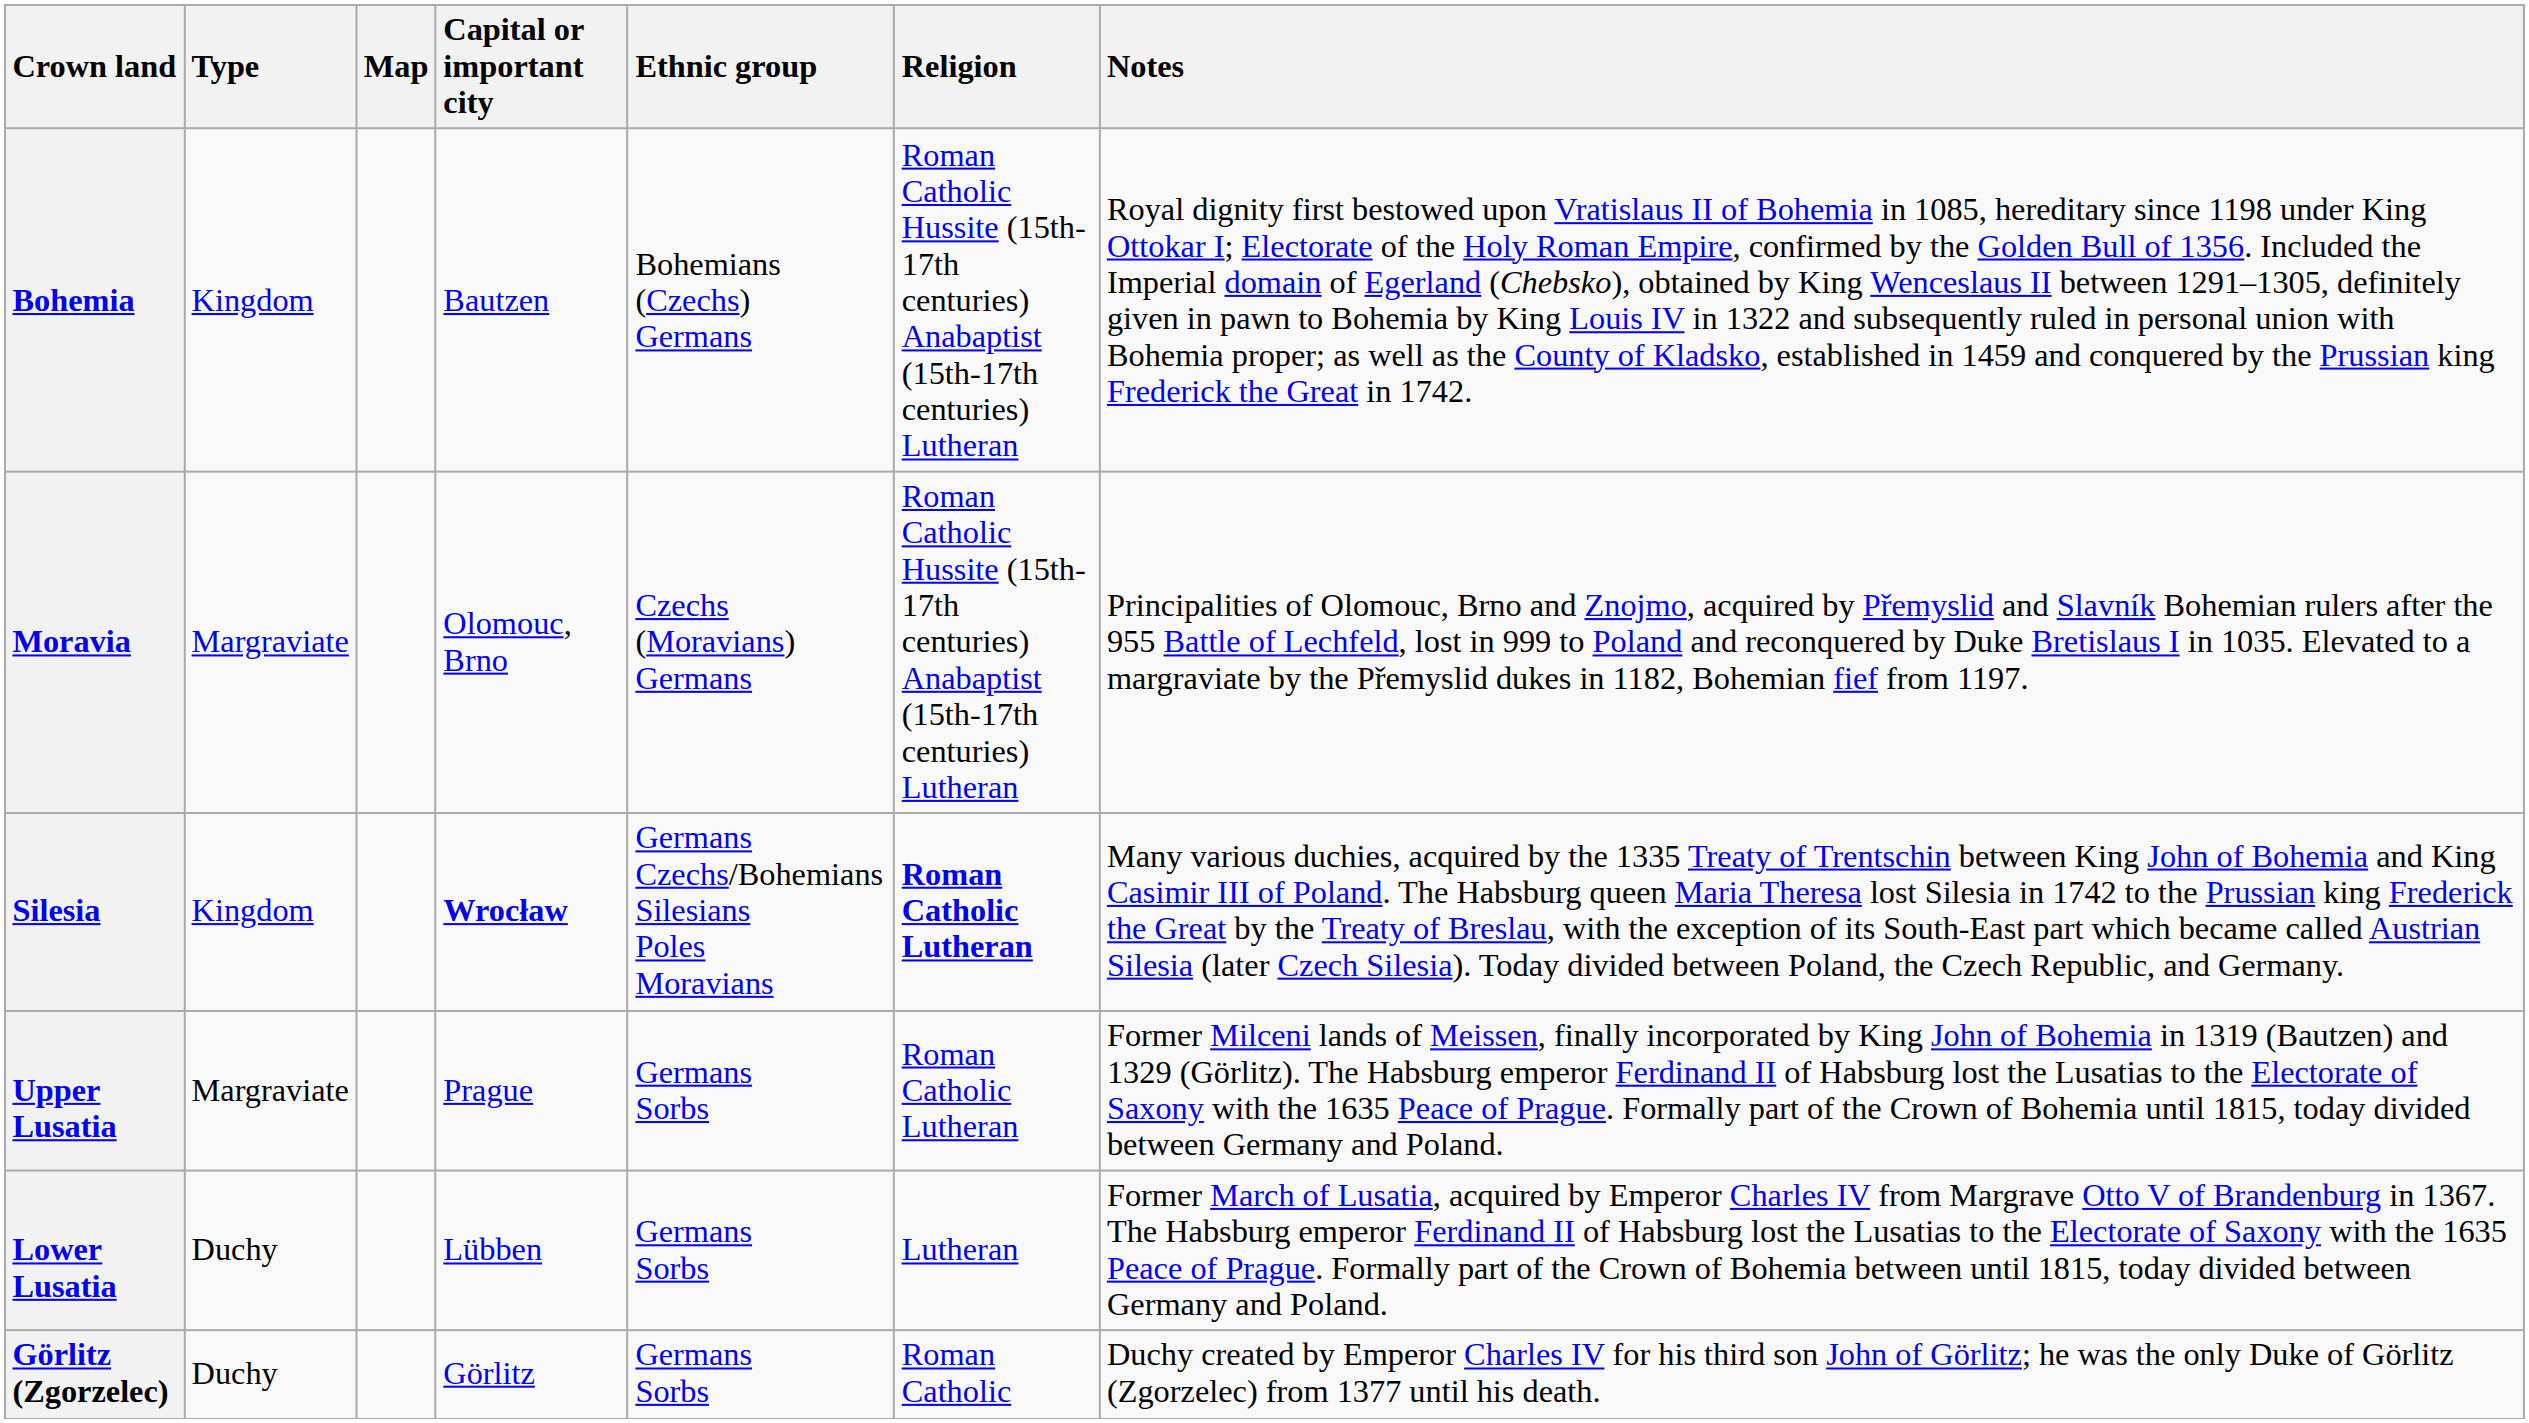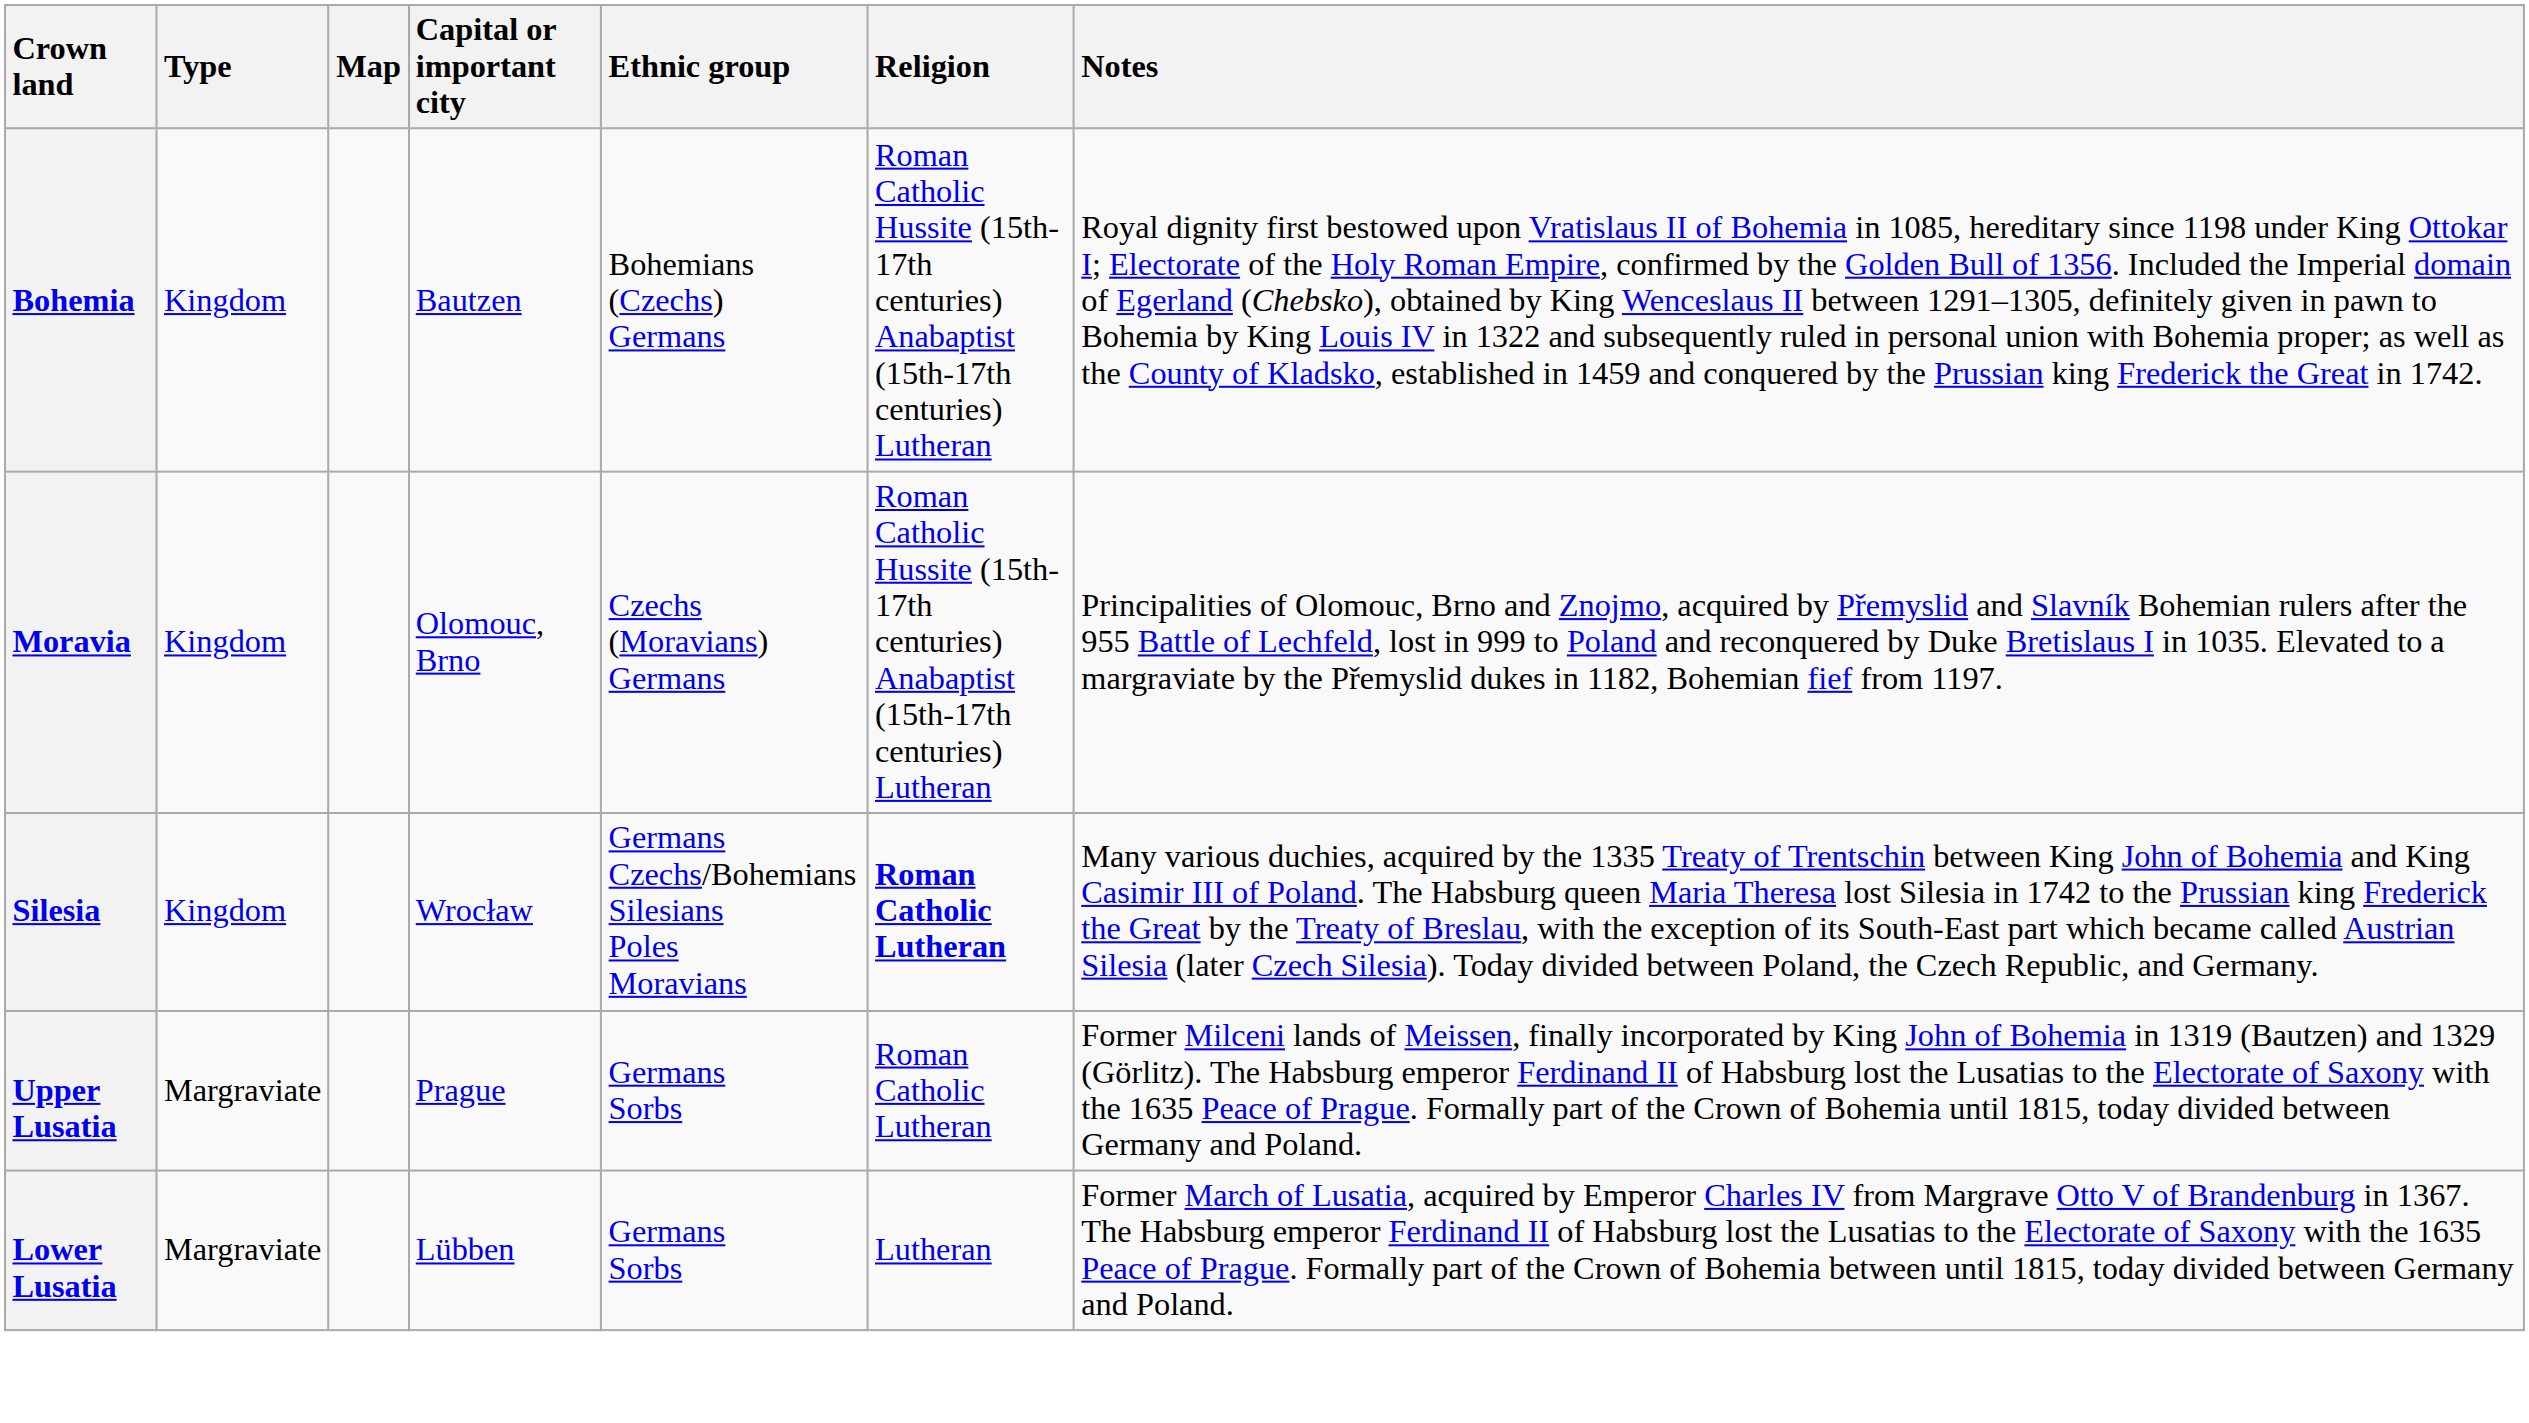Moravia | Type: Margraviate -> Kingdom
Silesia | Capital or important city: bold -> normal
Lower Lusatia | Type: Duchy -> Margraviate
- row: Görlitz (Zgorzelec) | Duchy | Görlitz | Germans Sorbs | Roman Catholic | Duchy created by Emperor Charles IV for his third son John of Görlitz; he was the only Duke of Görlitz (Zgorzelec) from 1377 until his death.
